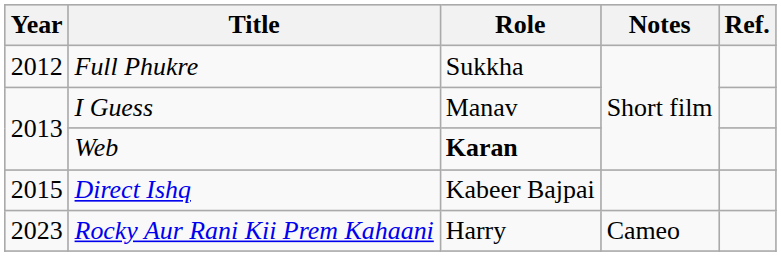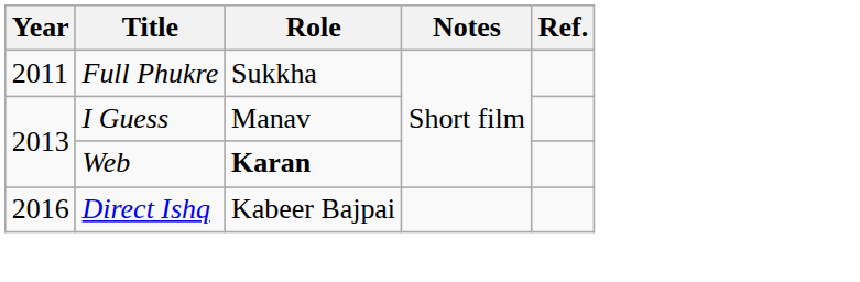Full Phukre | Year: 2012 -> 2011
Direct Ishq | Year: 2015 -> 2016
- row: 2023 | Rocky Aur Rani Kii Prem Kahaani | Harry | Cameo
